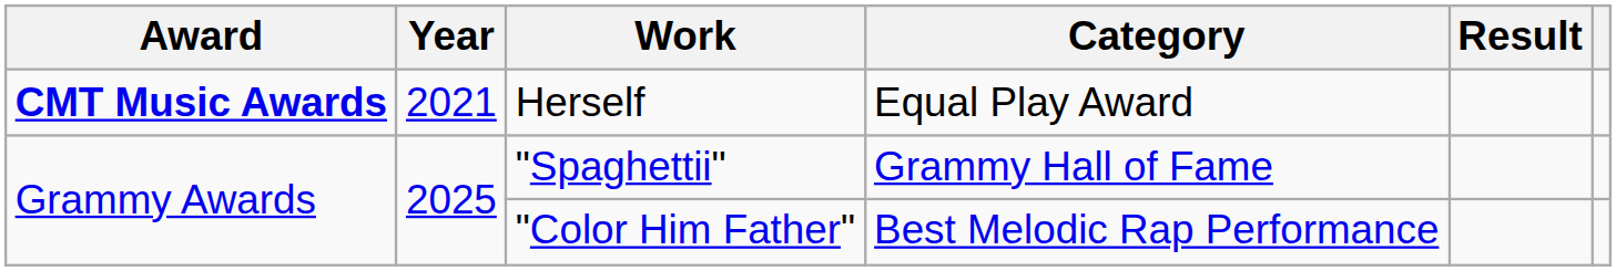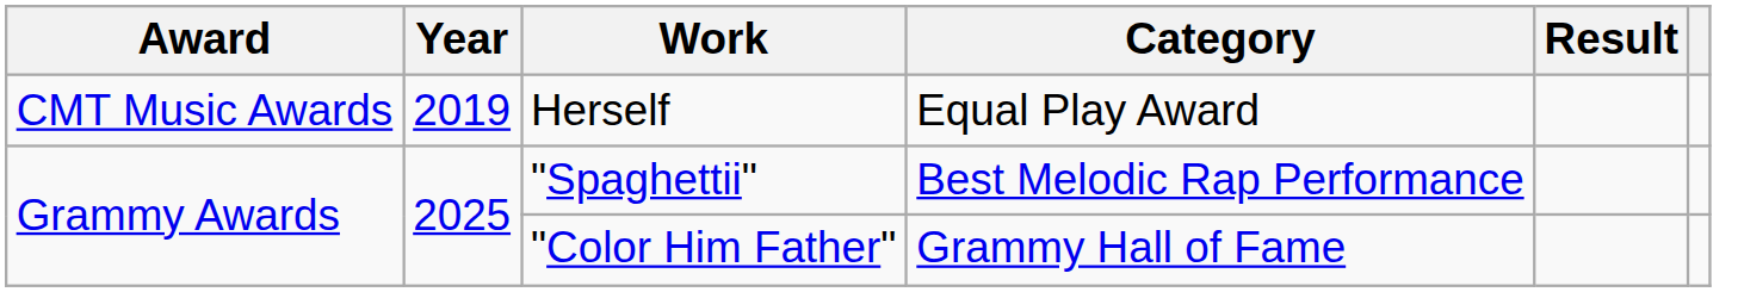Herself | Award: bold -> normal
Herself | Year: 2021 -> 2019
"Spaghettii" | Category: Grammy Hall of Fame -> Best Melodic Rap Performance
"Color Him Father" | Category: Best Melodic Rap Performance -> Grammy Hall of Fame
